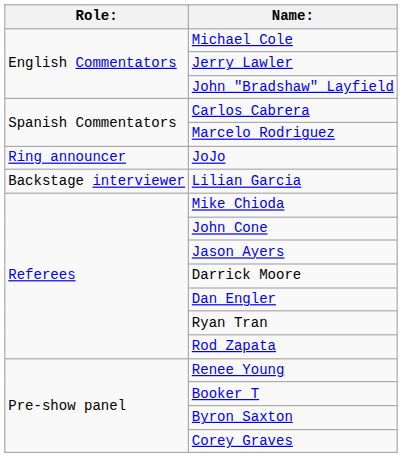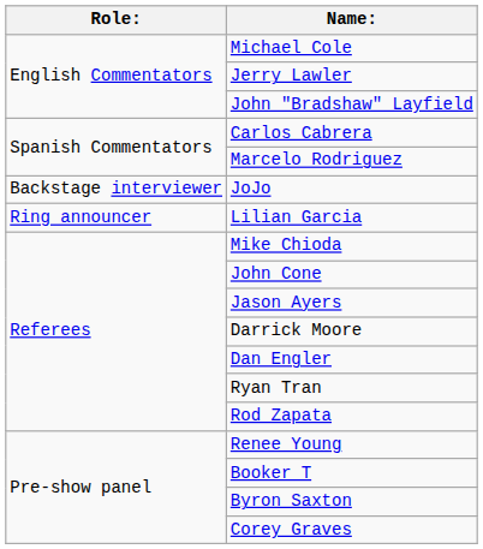JoJo | Role:: Ring announcer -> Backstage interviewer
Lilian Garcia | Role:: Backstage interviewer -> Ring announcer
